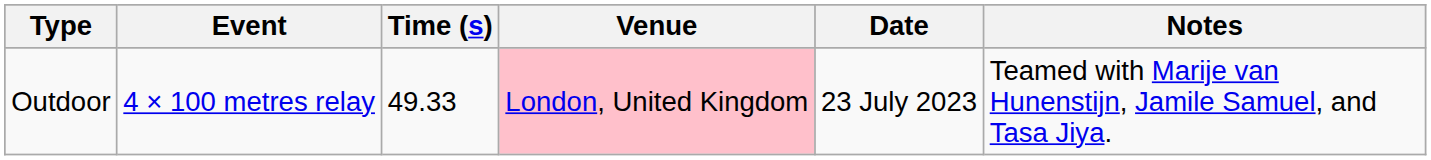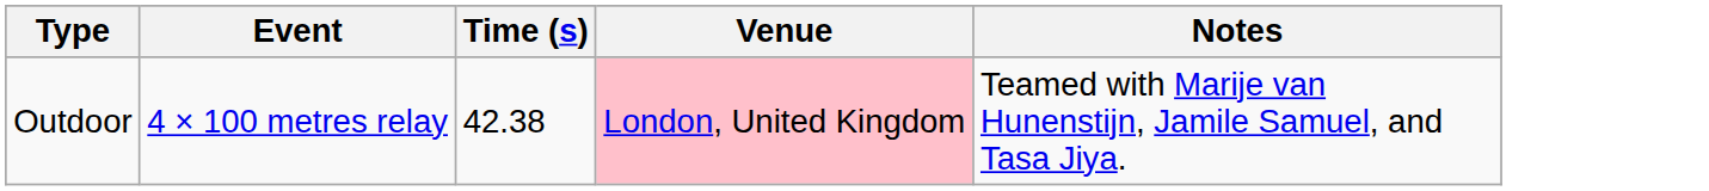- column: Date | 23 July 2023
Outdoor | Time (s): 49.33 -> 42.38
